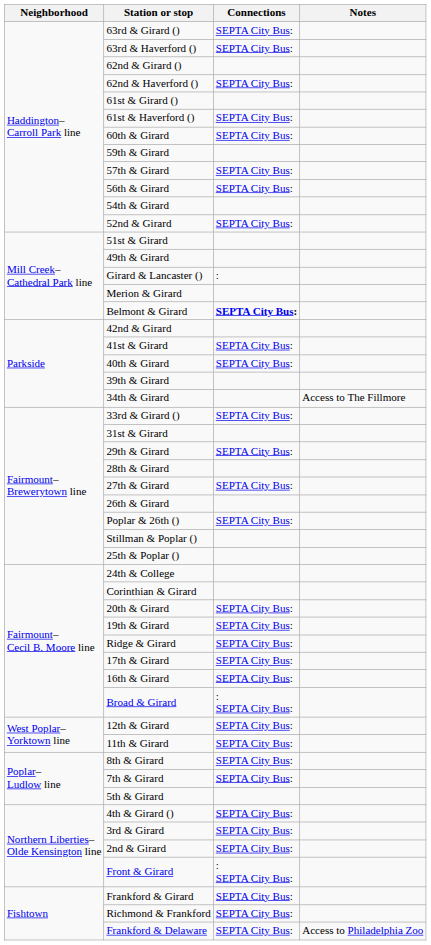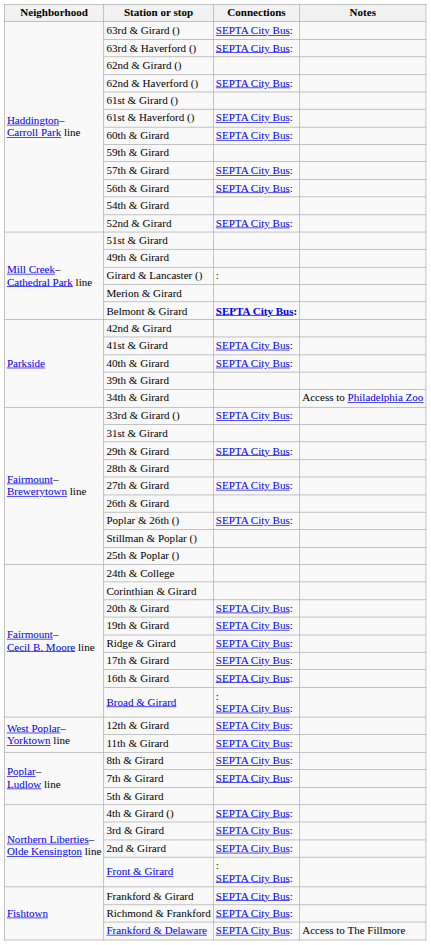34th & Girard | Notes: Access to The Fillmore -> Access to Philadelphia Zoo
Frankford & Delaware | Notes: Access to Philadelphia Zoo -> Access to The Fillmore
